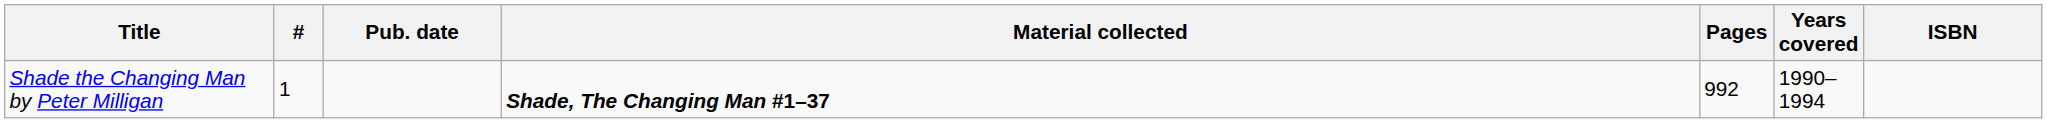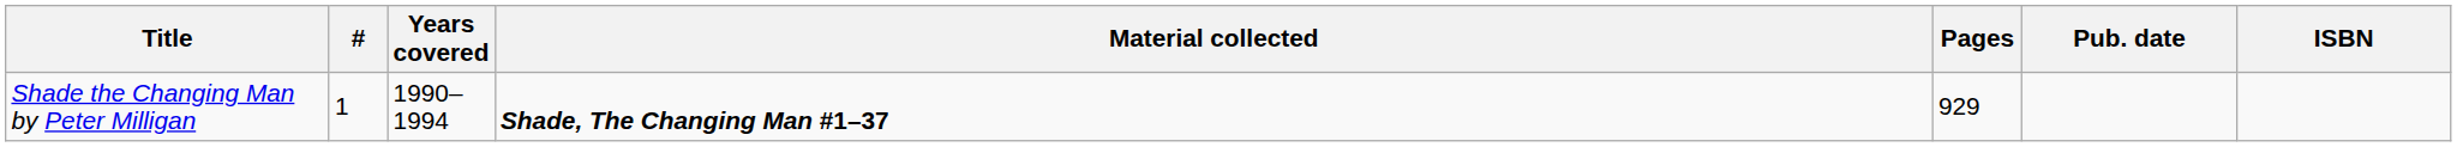columns swapped: Years covered <-> Pub. date
Shade the Changing Man by Peter Milligan | Pages: 992 -> 929
